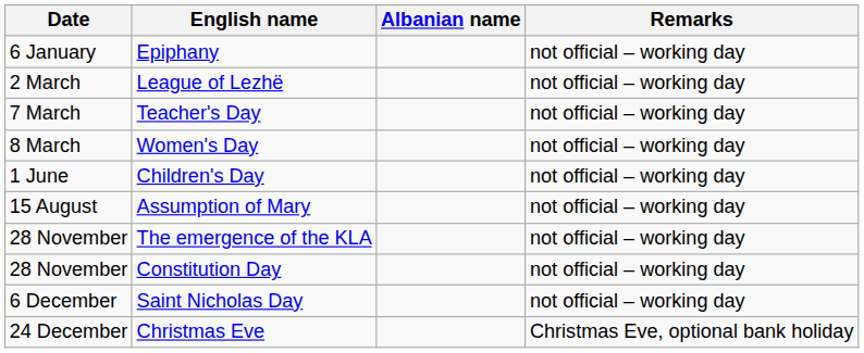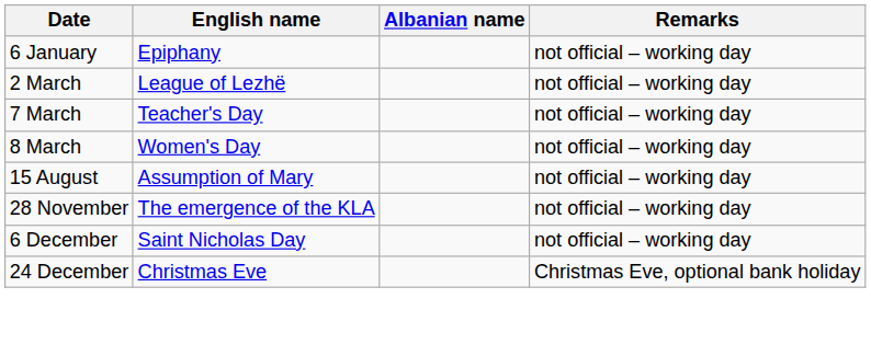- row: 1 June | Children's Day | not official – working day
- row: 28 November | Constitution Day | not official – working day
